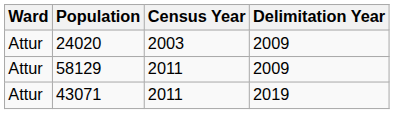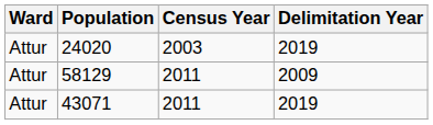24020 | Delimitation Year: 2009 -> 2019
